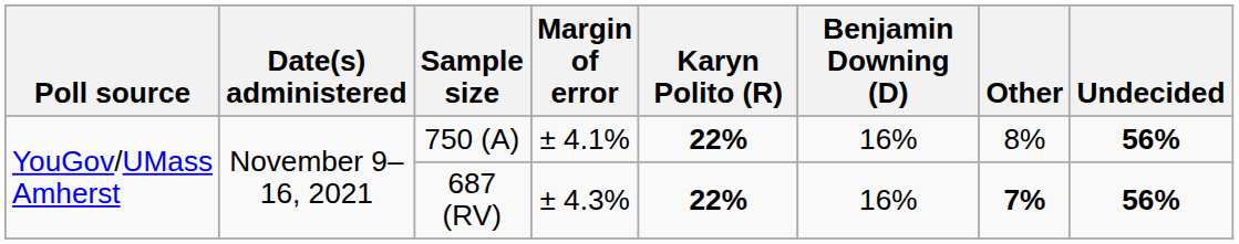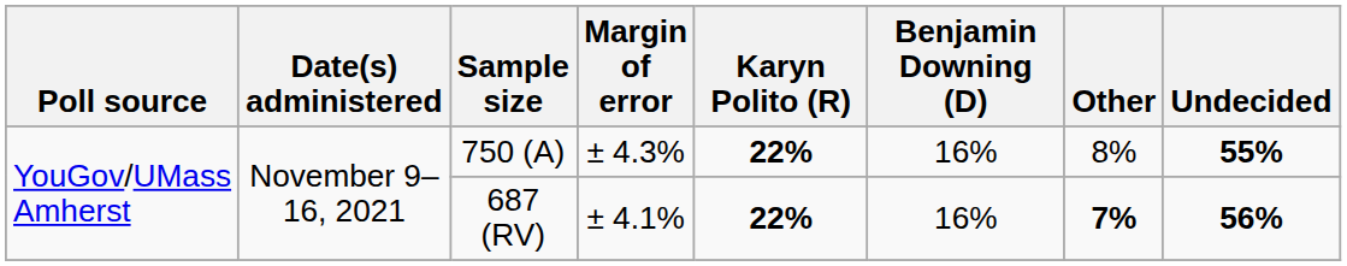750 (A) | Margin of error: ± 4.1% -> ± 4.3%
750 (A) | Undecided: 56% -> 55%
687 (RV) | Margin of error: ± 4.3% -> ± 4.1%
